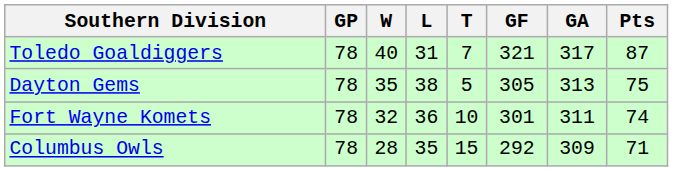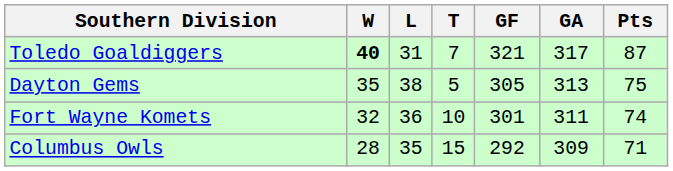- column: GP | 78 | 78 | 78 | 78
Toledo Goaldiggers | W: normal -> bold
